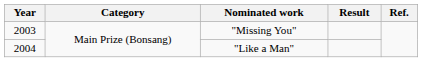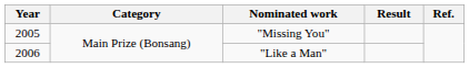"Missing You" | Year: 2003 -> 2005
"Like a Man" | Year: 2004 -> 2006
